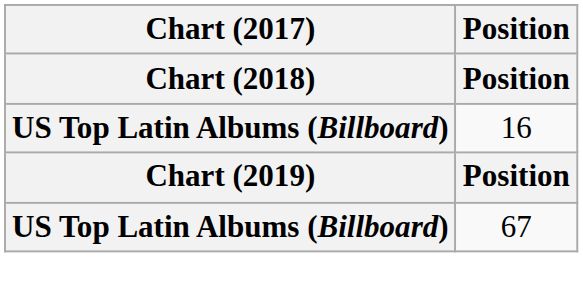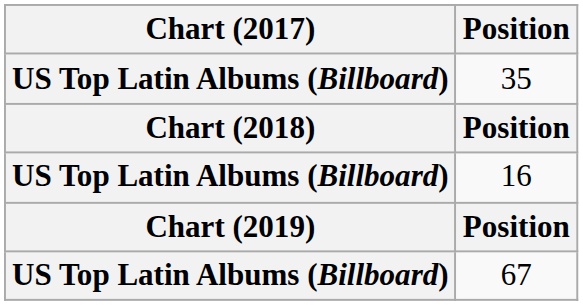+ row: US Top Latin Albums (Billboard) | 35
